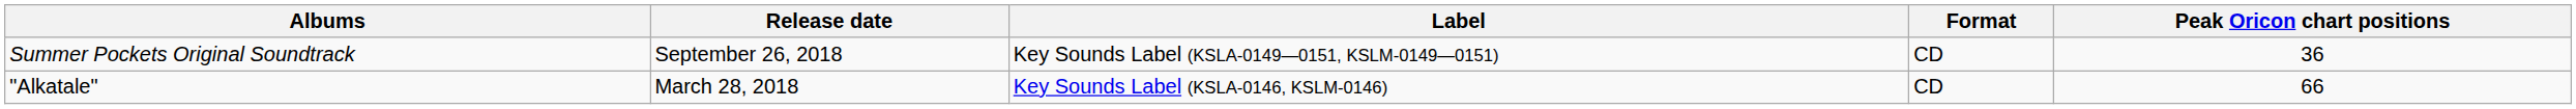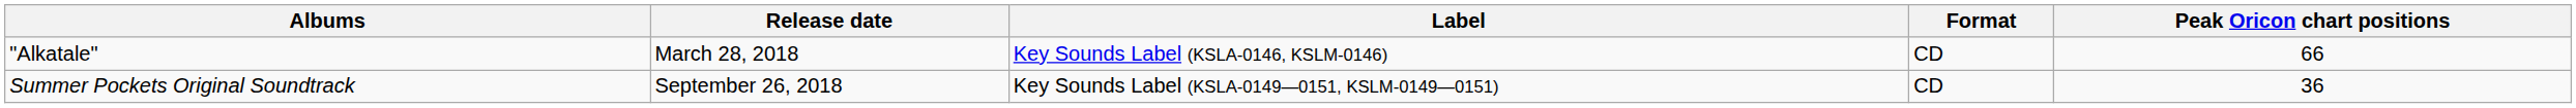rows swapped: "Alkatale" <-> Summer Pockets Original Soundtrack
